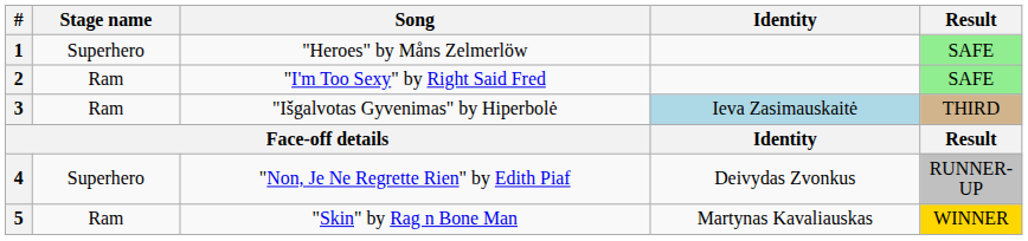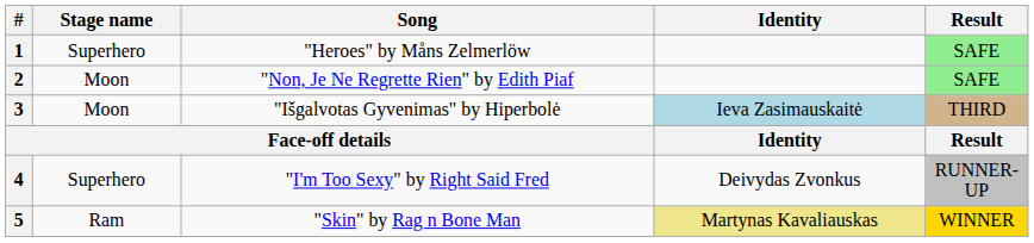2 | Stage name: Ram -> Moon
2 | Song: "I'm Too Sexy" by Right Said Fred -> "Non, Je Ne Regrette Rien" by Edith Piaf
3 | Stage name: Ram -> Moon
4 | Song: "Non, Je Ne Regrette Rien" by Edith Piaf -> "I'm Too Sexy" by Right Said Fred
5 | Identity: no background -> khaki background
